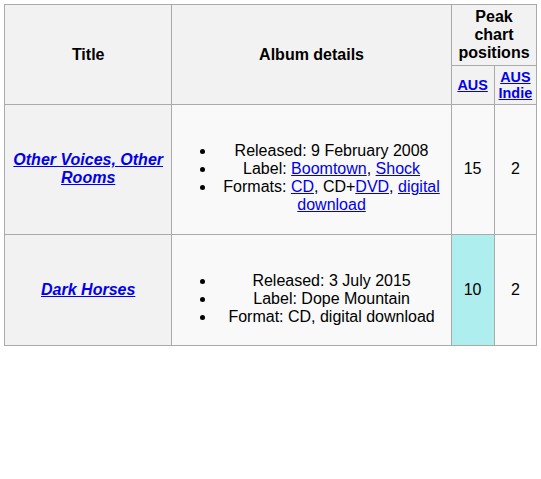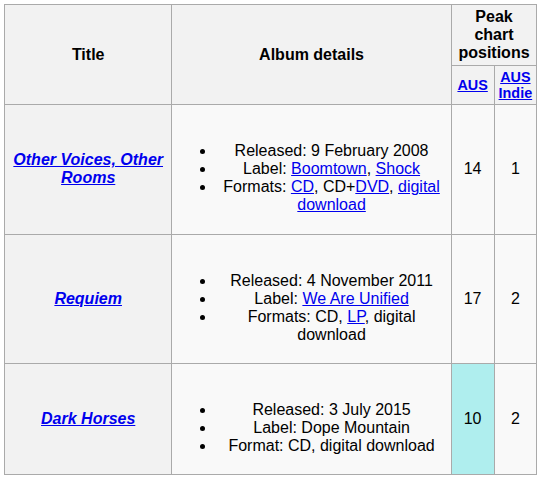Other Voices, Other Rooms | Peak chart positions / AUS: 15 -> 14
Other Voices, Other Rooms | Peak chart positions / AUS Indie: 2 -> 1
+ row: Requiem | Released: 4 November 2011 Label: We Are Unified Formats: CD, LP, digital download | 17 | 2
